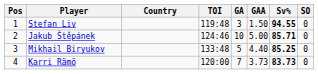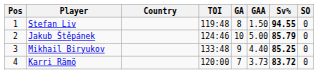Stefan Liv | GA: 3 -> 8
Jakub Štěpánek | Sv%: 85.71 -> 85.79
Mikhail Biryukov | GA: 5 -> 9
Karri Rämö | Sv%: 83.73 -> 83.72
